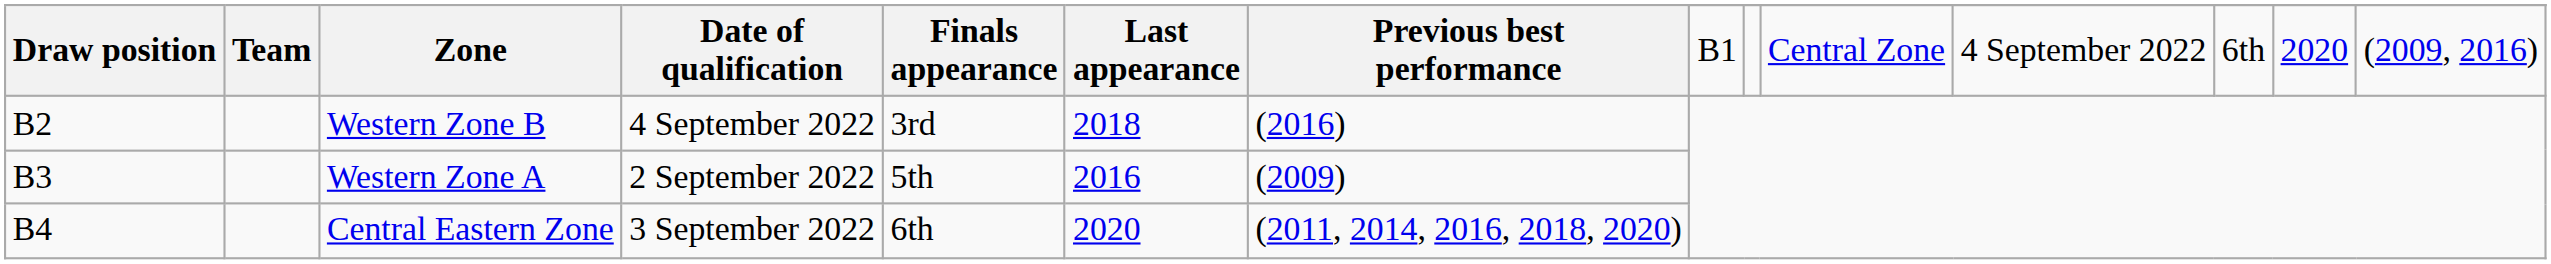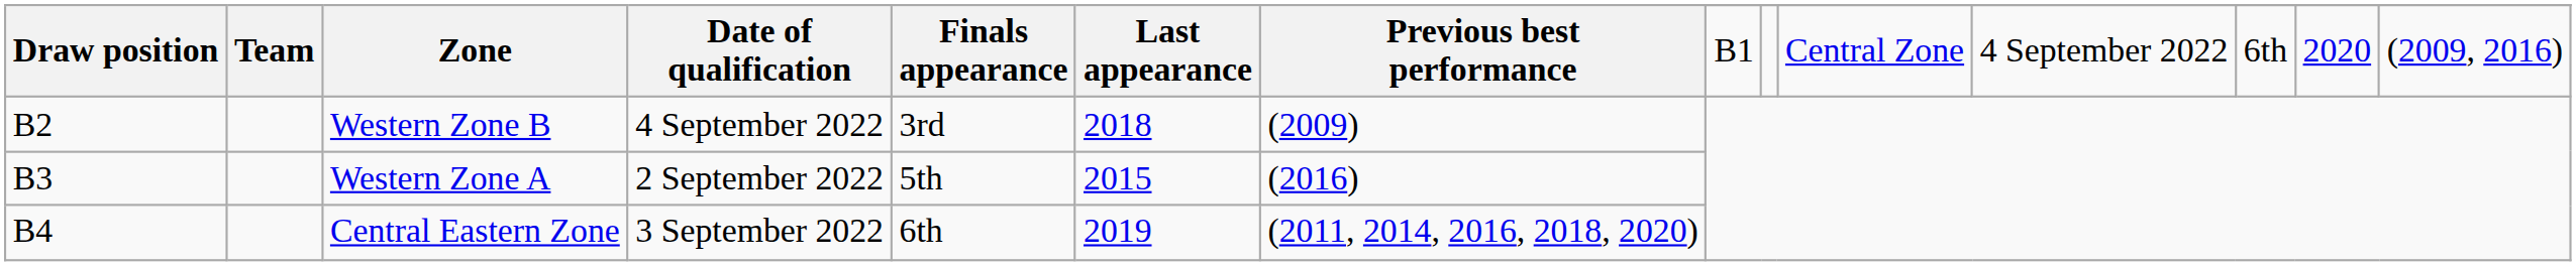Western Zone B | Previous best performance: (2016) -> (2009)
Western Zone A | Last appearance: 2016 -> 2015
Western Zone A | Previous best performance: (2009) -> (2016)
Central Eastern Zone | Last appearance: 2020 -> 2019
